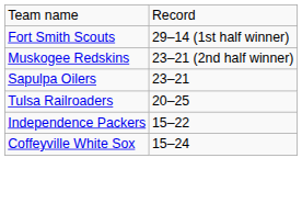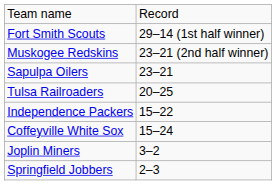+ row: Joplin Miners | 3–2
+ row: Springfield Jobbers | 2–3
